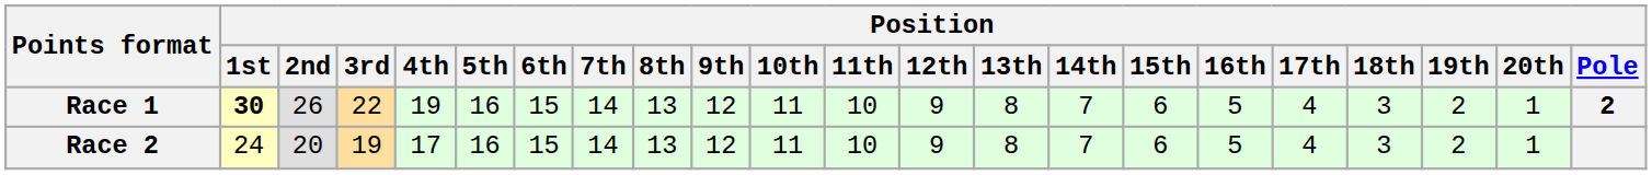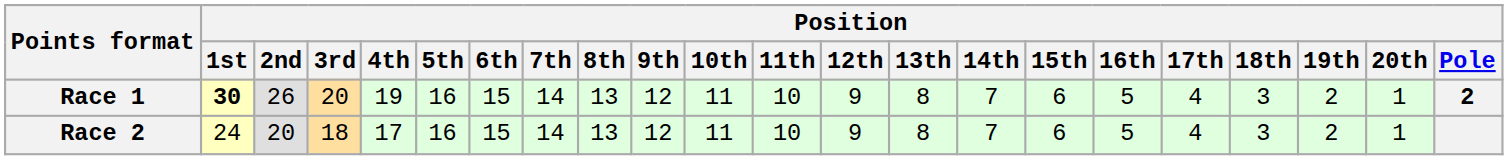Race 1 | Position / 3rd: 22 -> 20
Race 2 | Position / 3rd: 19 -> 18
